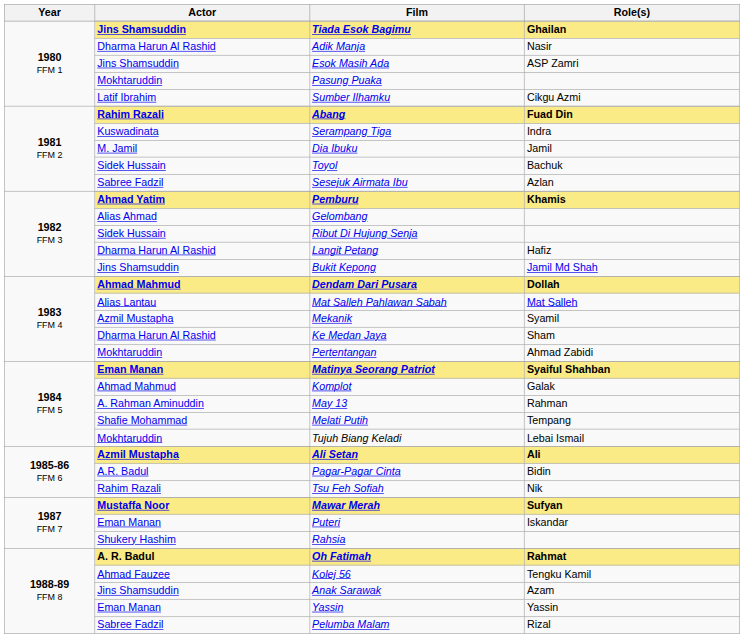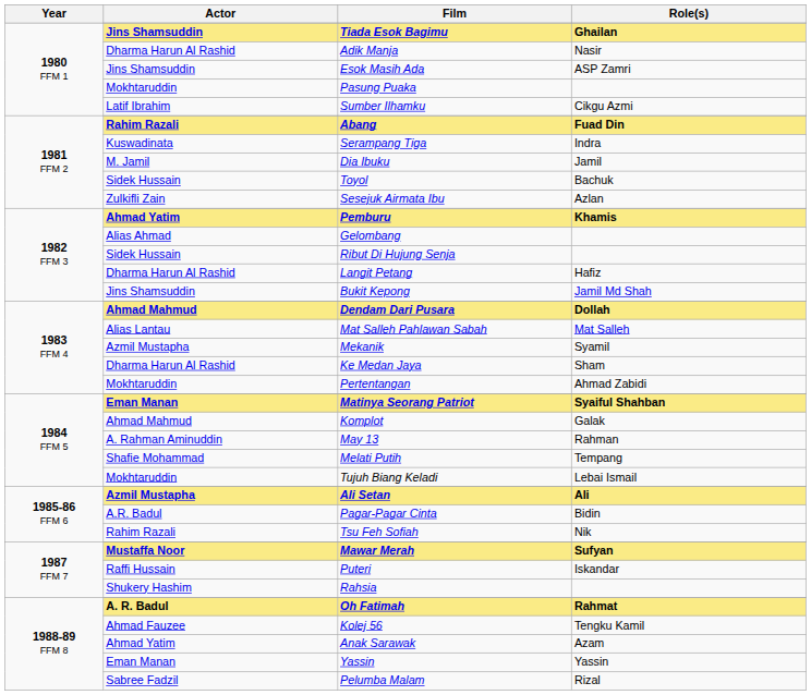Sesejuk Airmata Ibu | Actor: Sabree Fadzil -> Zulkifli Zain
Puteri | Actor: Eman Manan -> Raffi Hussain
Anak Sarawak | Actor: Jins Shamsuddin -> Ahmad Yatim
